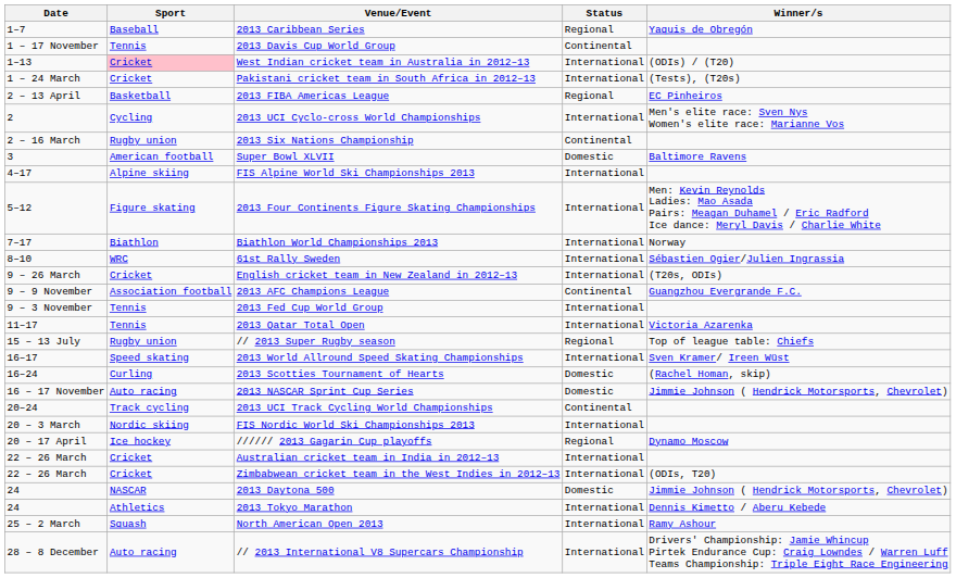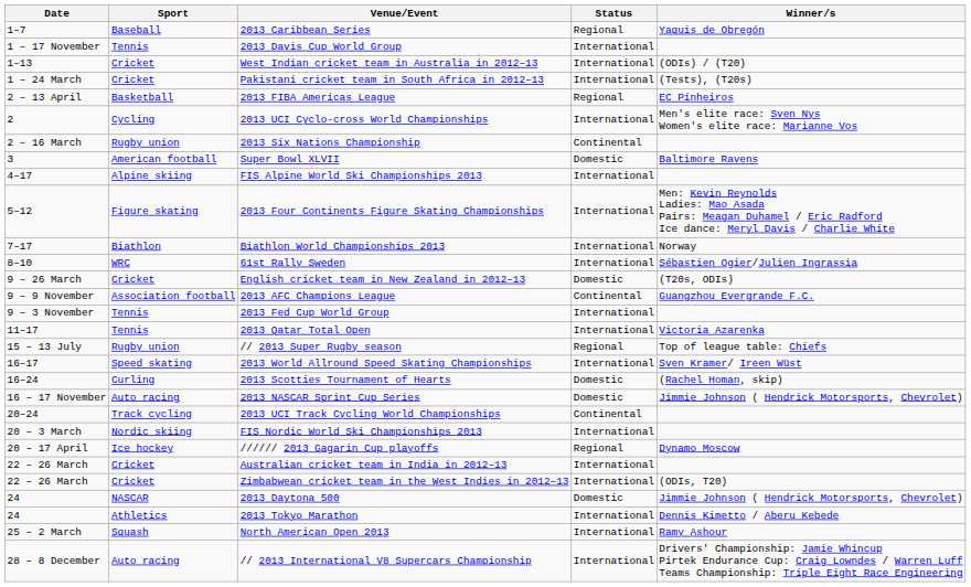2013 Davis Cup World Group | Status: Continental -> International
West Indian cricket team in Australia in 2012–13 | Sport: pink background -> no background
English cricket team in New Zealand in 2012–13 | Status: International -> Domestic
